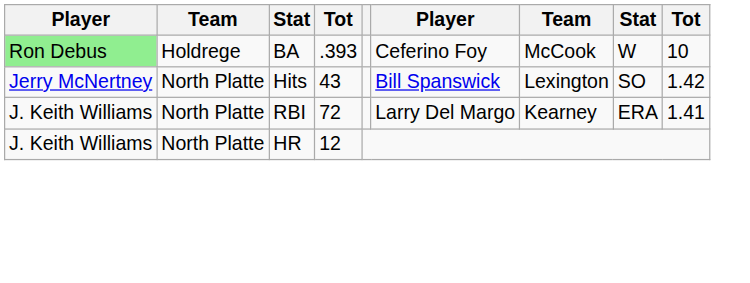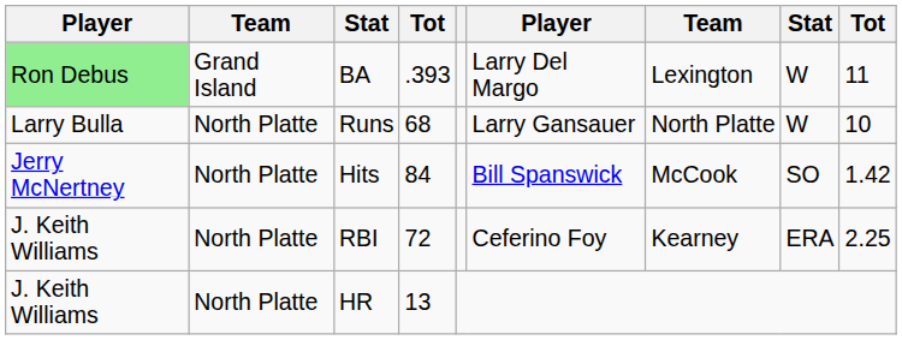BA | column 2: Holdrege -> Grand Island
BA | column 6: Ceferino Foy -> Larry Del Margo
BA | column 7: McCook -> Lexington
BA | column 9: 10 -> 11
+ row: Larry Bulla | North Platte | Runs | 68 | Larry Gansauer | North Platte | W | 10
Hits | column 4: 43 -> 84
Hits | column 7: Lexington -> McCook
RBI | column 6: Larry Del Margo -> Ceferino Foy
RBI | column 9: 1.41 -> 2.25
HR | column 4: 12 -> 13
